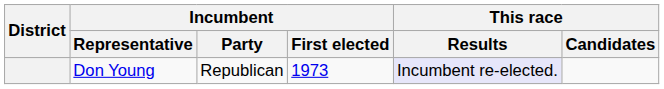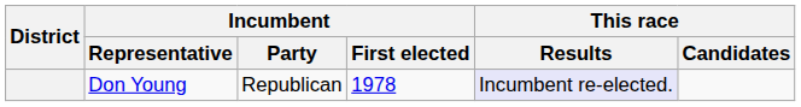Don Young | Incumbent / First elected: 1973 -> 1978
